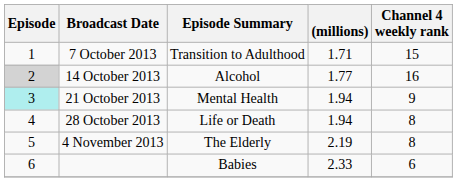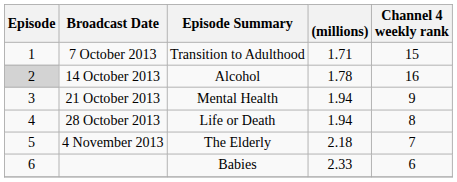14 October 2013 | (millions): 1.77 -> 1.78
21 October 2013 | Episode: paleturquoise background -> no background
4 November 2013 | (millions): 2.19 -> 2.18
4 November 2013 | Channel 4 weekly rank: 8 -> 7
